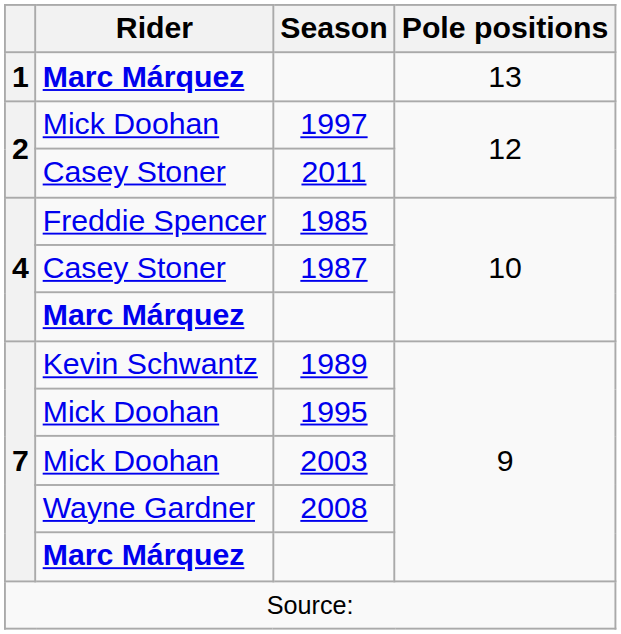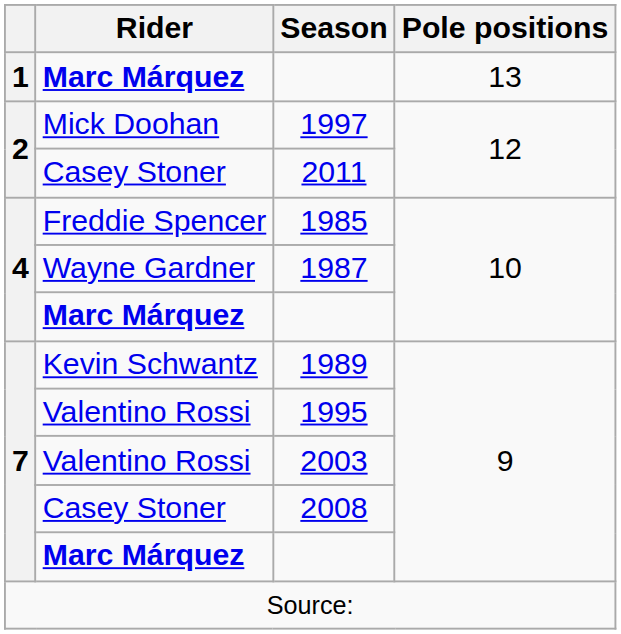1987 | Rider: Casey Stoner -> Wayne Gardner
1995 | Rider: Mick Doohan -> Valentino Rossi
2003 | Rider: Mick Doohan -> Valentino Rossi
2008 | Rider: Wayne Gardner -> Casey Stoner
